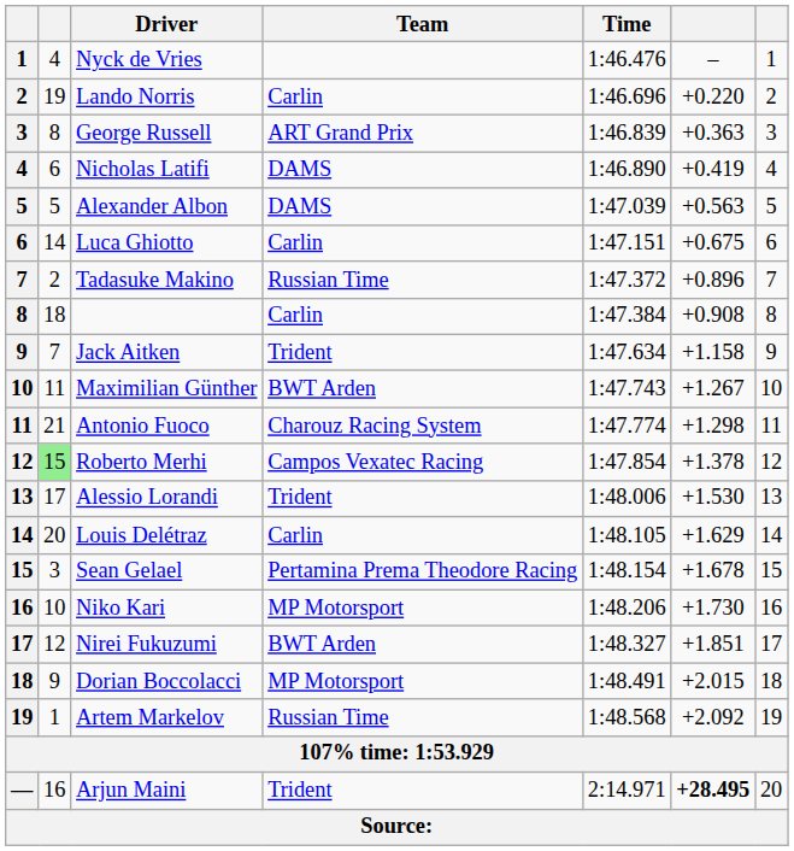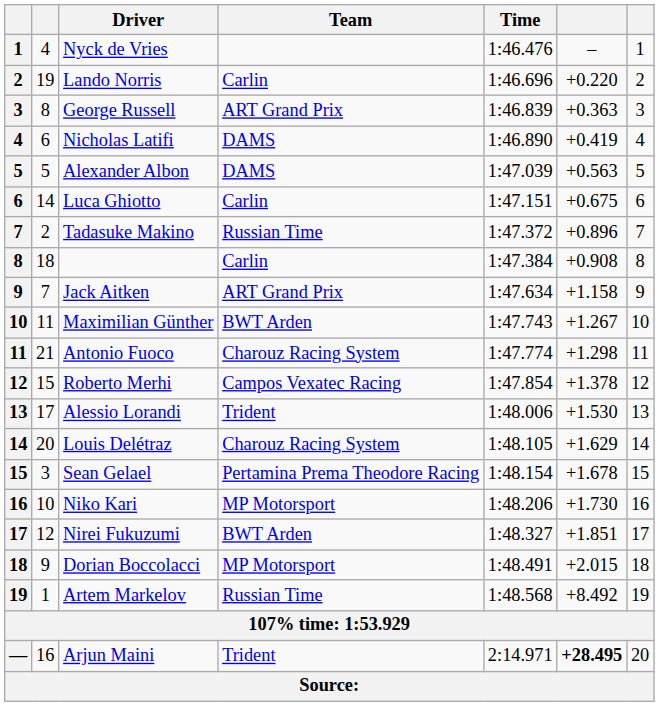Jack Aitken | Team: Trident -> ART Grand Prix
Roberto Merhi | column 2: lightgreen background -> no background
Louis Delétraz | Team: Carlin -> Charouz Racing System
Artem Markelov | column 6: +2.092 -> +8.492
